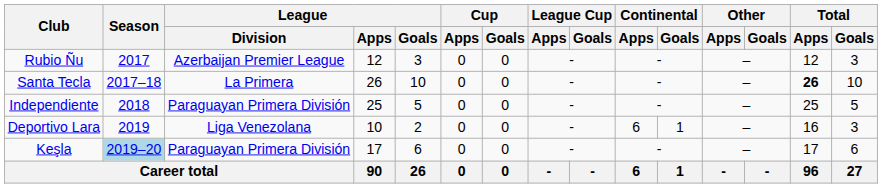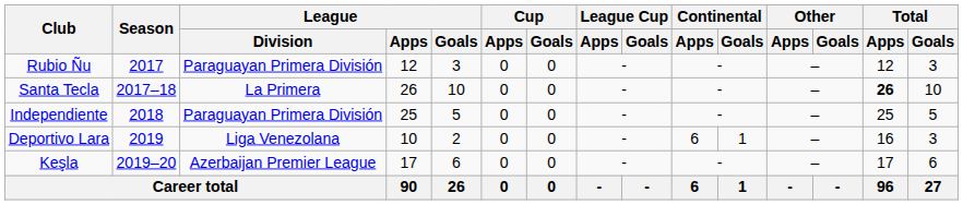Rubio Ñu | League / Division: Azerbaijan Premier League -> Paraguayan Primera División
Keşla | Season: lightblue background -> no background
Keşla | League / Division: Paraguayan Primera División -> Azerbaijan Premier League
